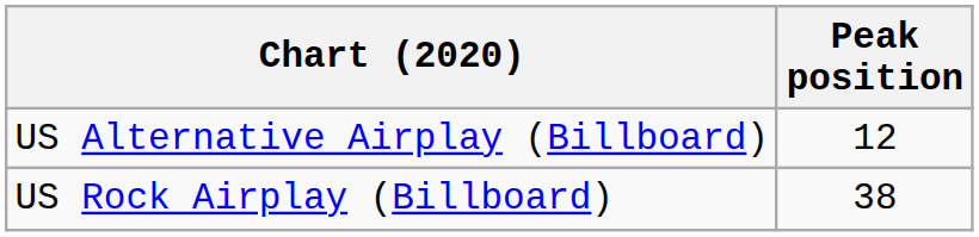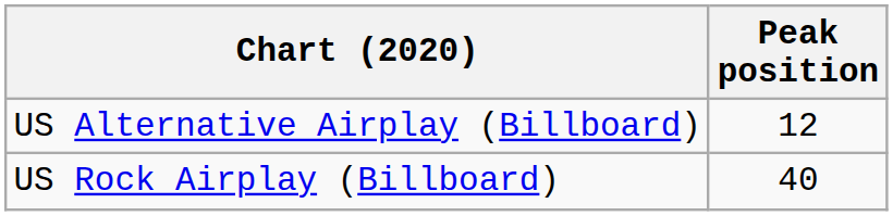US Rock Airplay (Billboard) | Peak position: 38 -> 40
